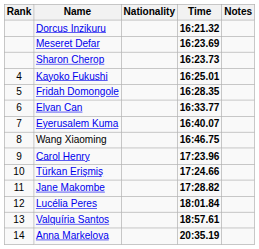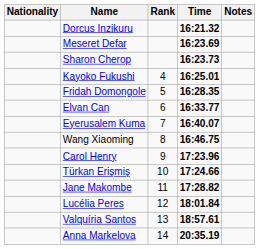columns swapped: Rank <-> Nationality
